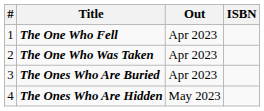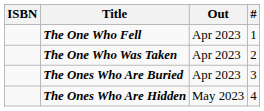columns swapped: # <-> ISBN
